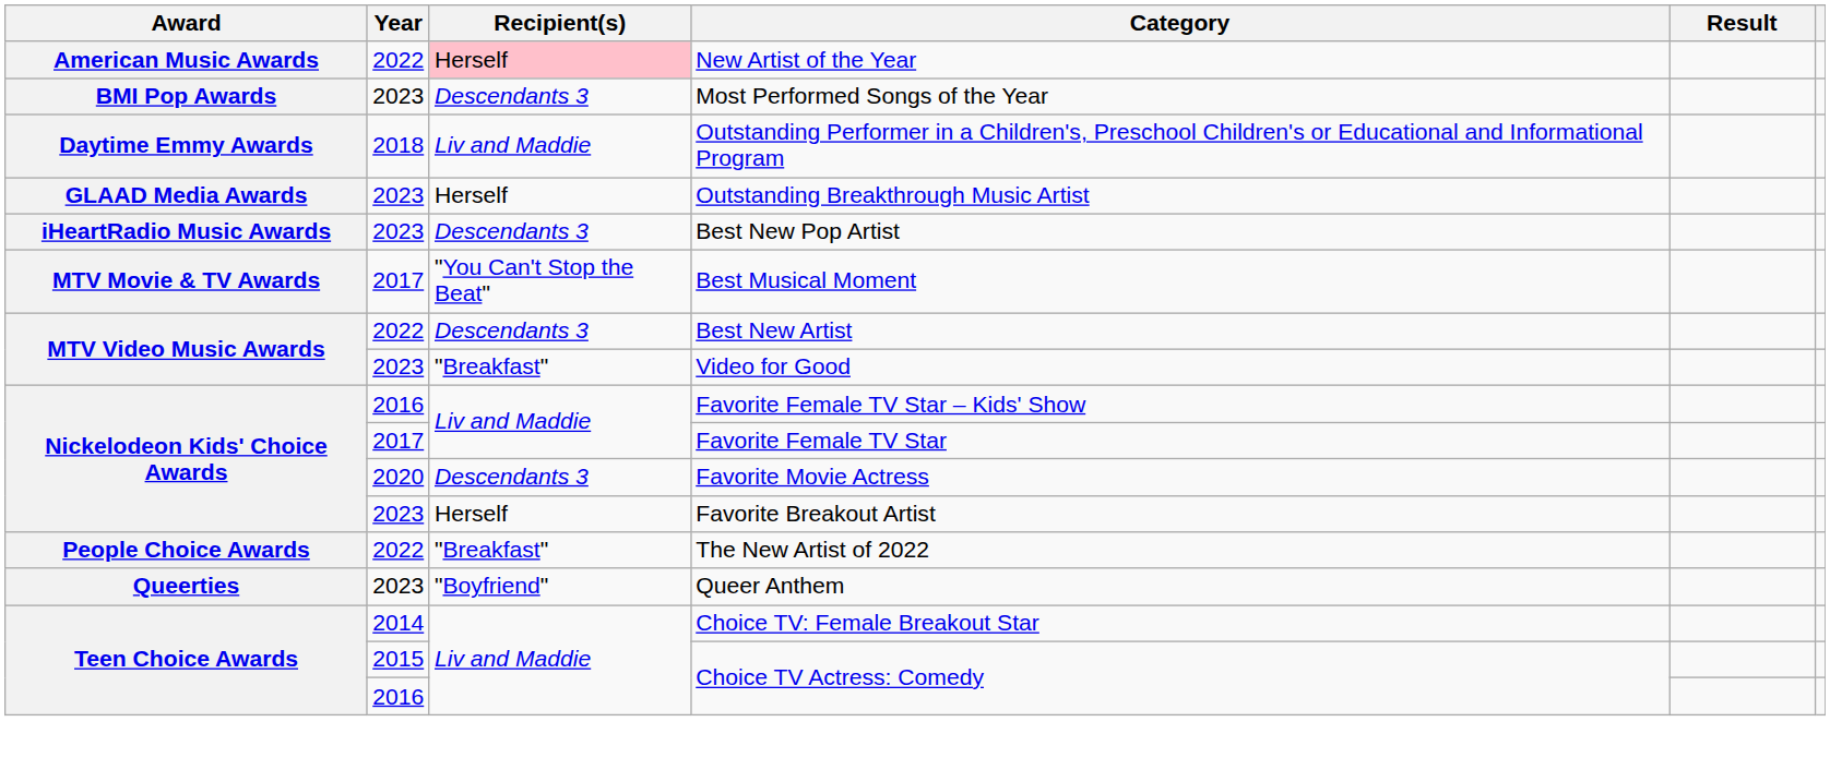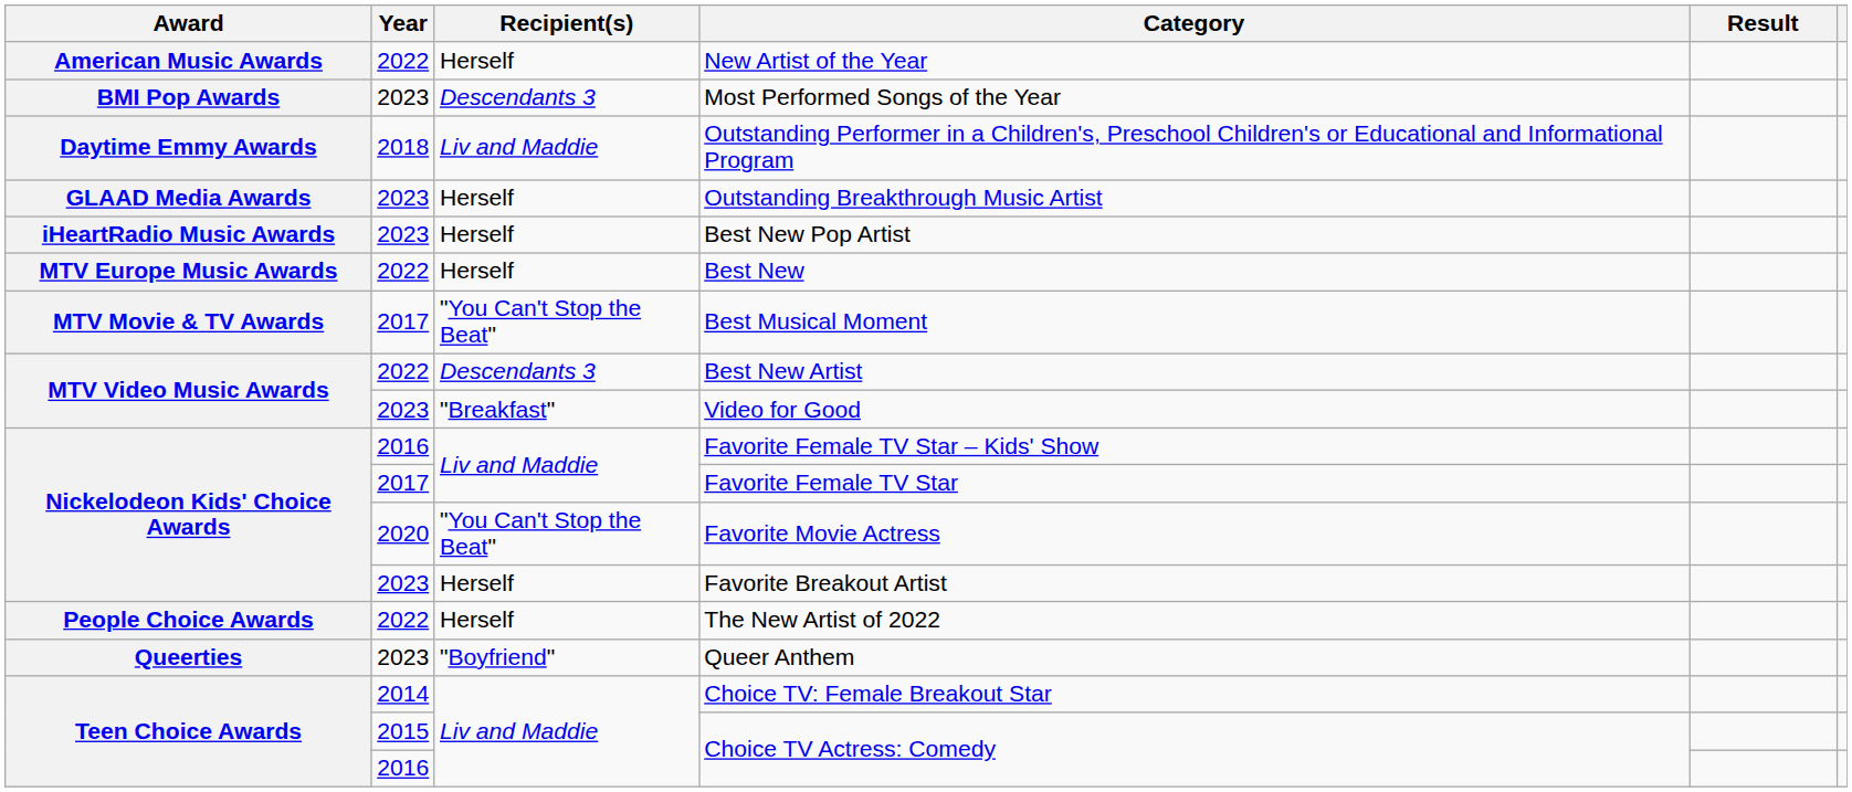New Artist of the Year | Recipient(s): pink background -> no background
Best New Pop Artist | Recipient(s): Descendants 3 -> Herself
+ row: MTV Europe Music Awards | 2022 | Herself | Best New
Favorite Movie Actress | Recipient(s): Descendants 3 -> "You Can't Stop the Beat"
The New Artist of 2022 | Recipient(s): "Breakfast" -> Herself
